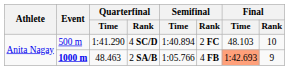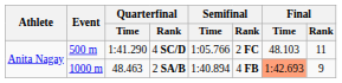4 SC/D | Semifinal / Time: 1:40.894 -> 1:05.766
4 SC/D | Final / Rank: 10 -> 11
2 SA/B | Event: bold -> normal
2 SA/B | Semifinal / Time: 1:05.766 -> 1:40.894
